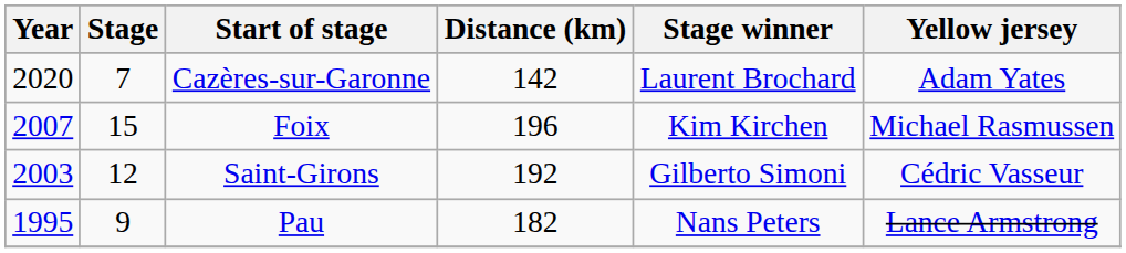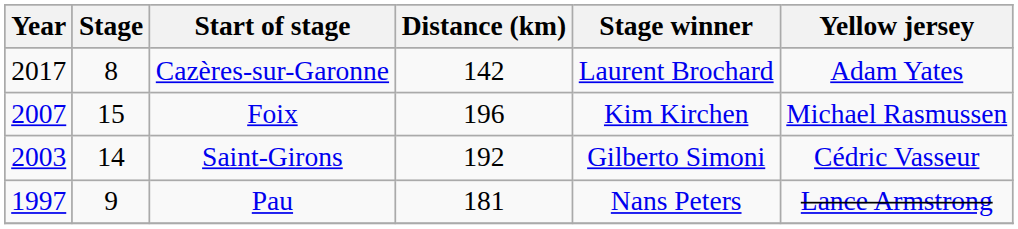Cazères-sur-Garonne | Year: 2020 -> 2017
Cazères-sur-Garonne | Stage: 7 -> 8
Saint-Girons | Stage: 12 -> 14
Pau | Year: 1995 -> 1997
Pau | Distance (km): 182 -> 181
